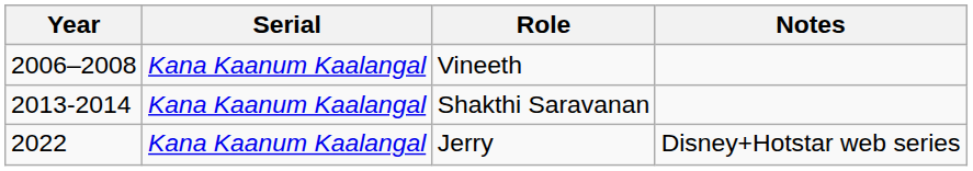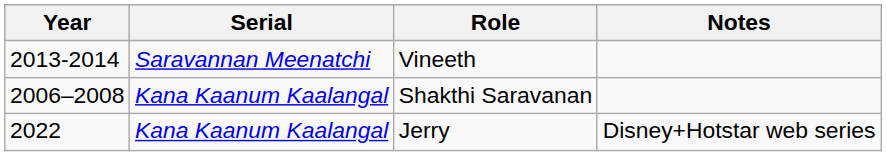Vineeth | Year: 2006–2008 -> 2013-2014
Vineeth | Serial: Kana Kaanum Kaalangal -> Saravannan Meenatchi
Shakthi Saravanan | Year: 2013-2014 -> 2006–2008
